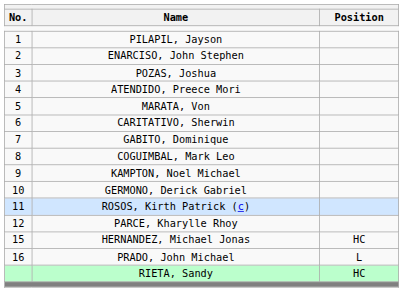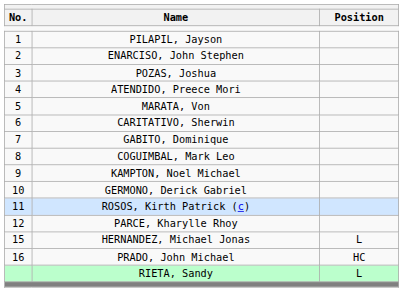HERNANDEZ, Michael Jonas | Position: HC -> L
PRADO, John Michael | Position: L -> HC
RIETA, Sandy | Position: HC -> L
